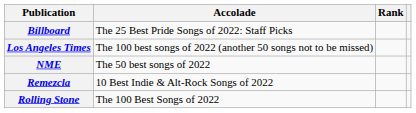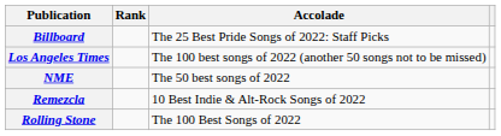columns swapped: Accolade <-> Rank
